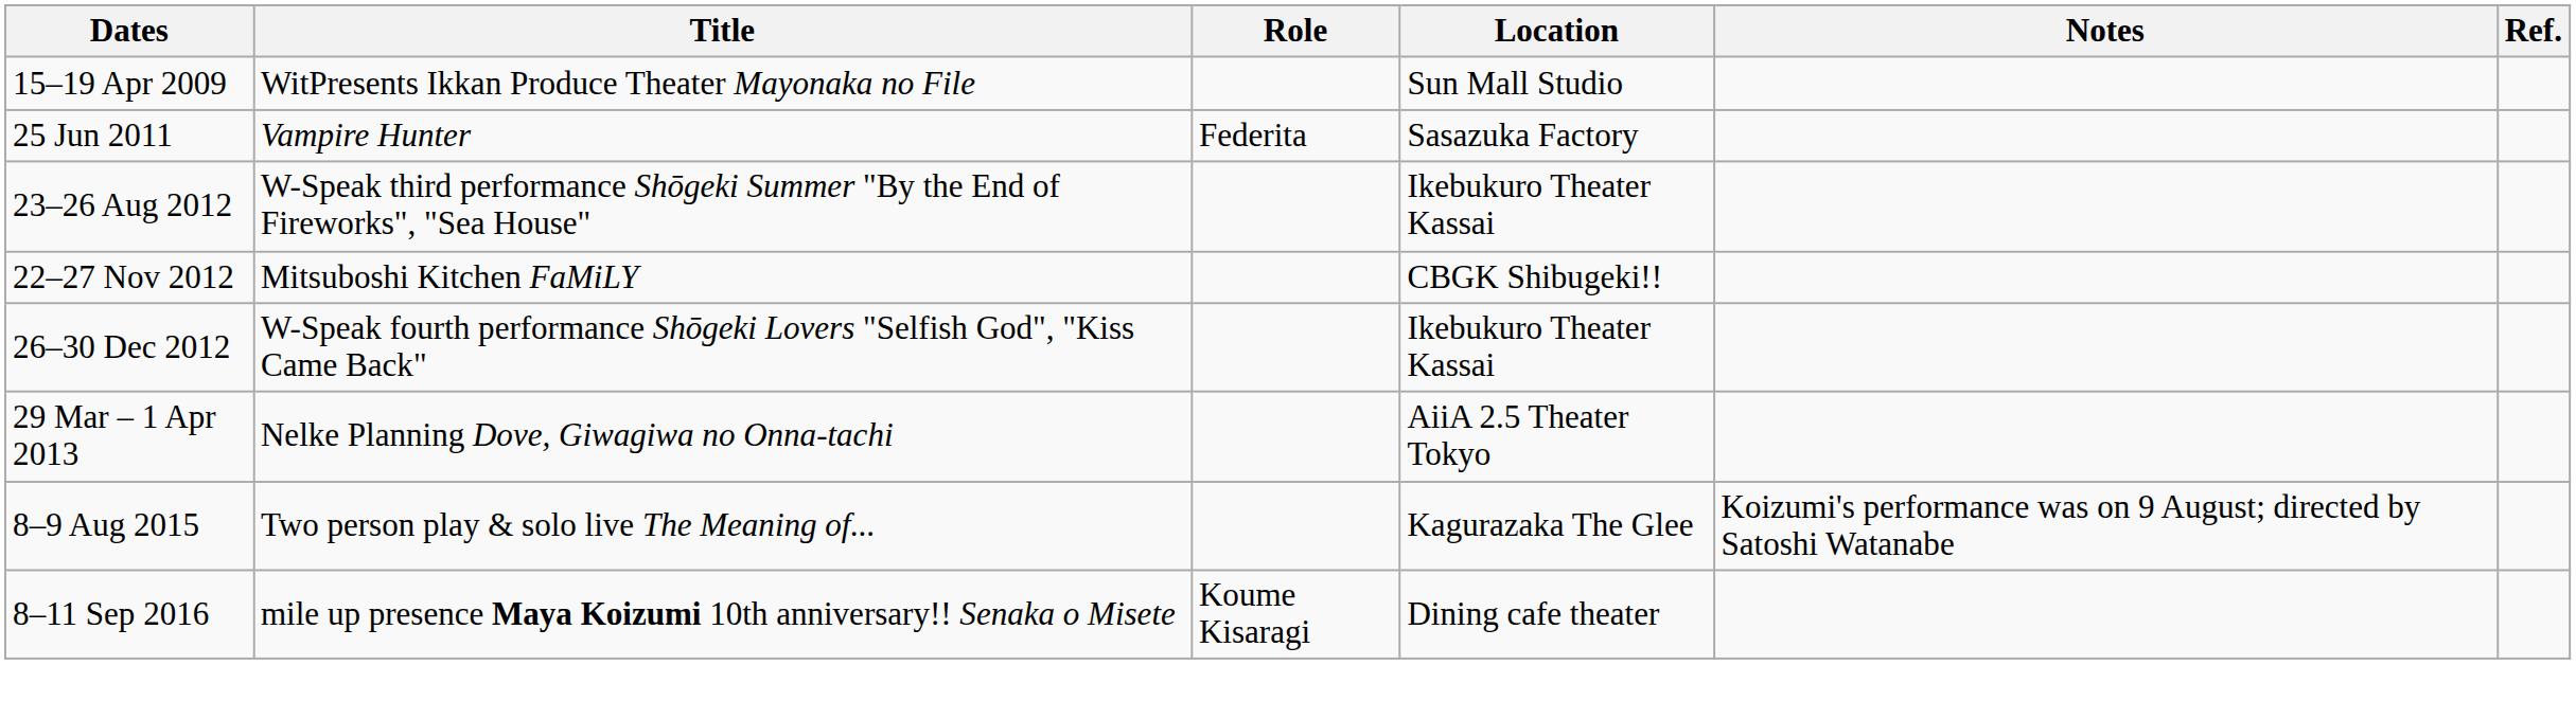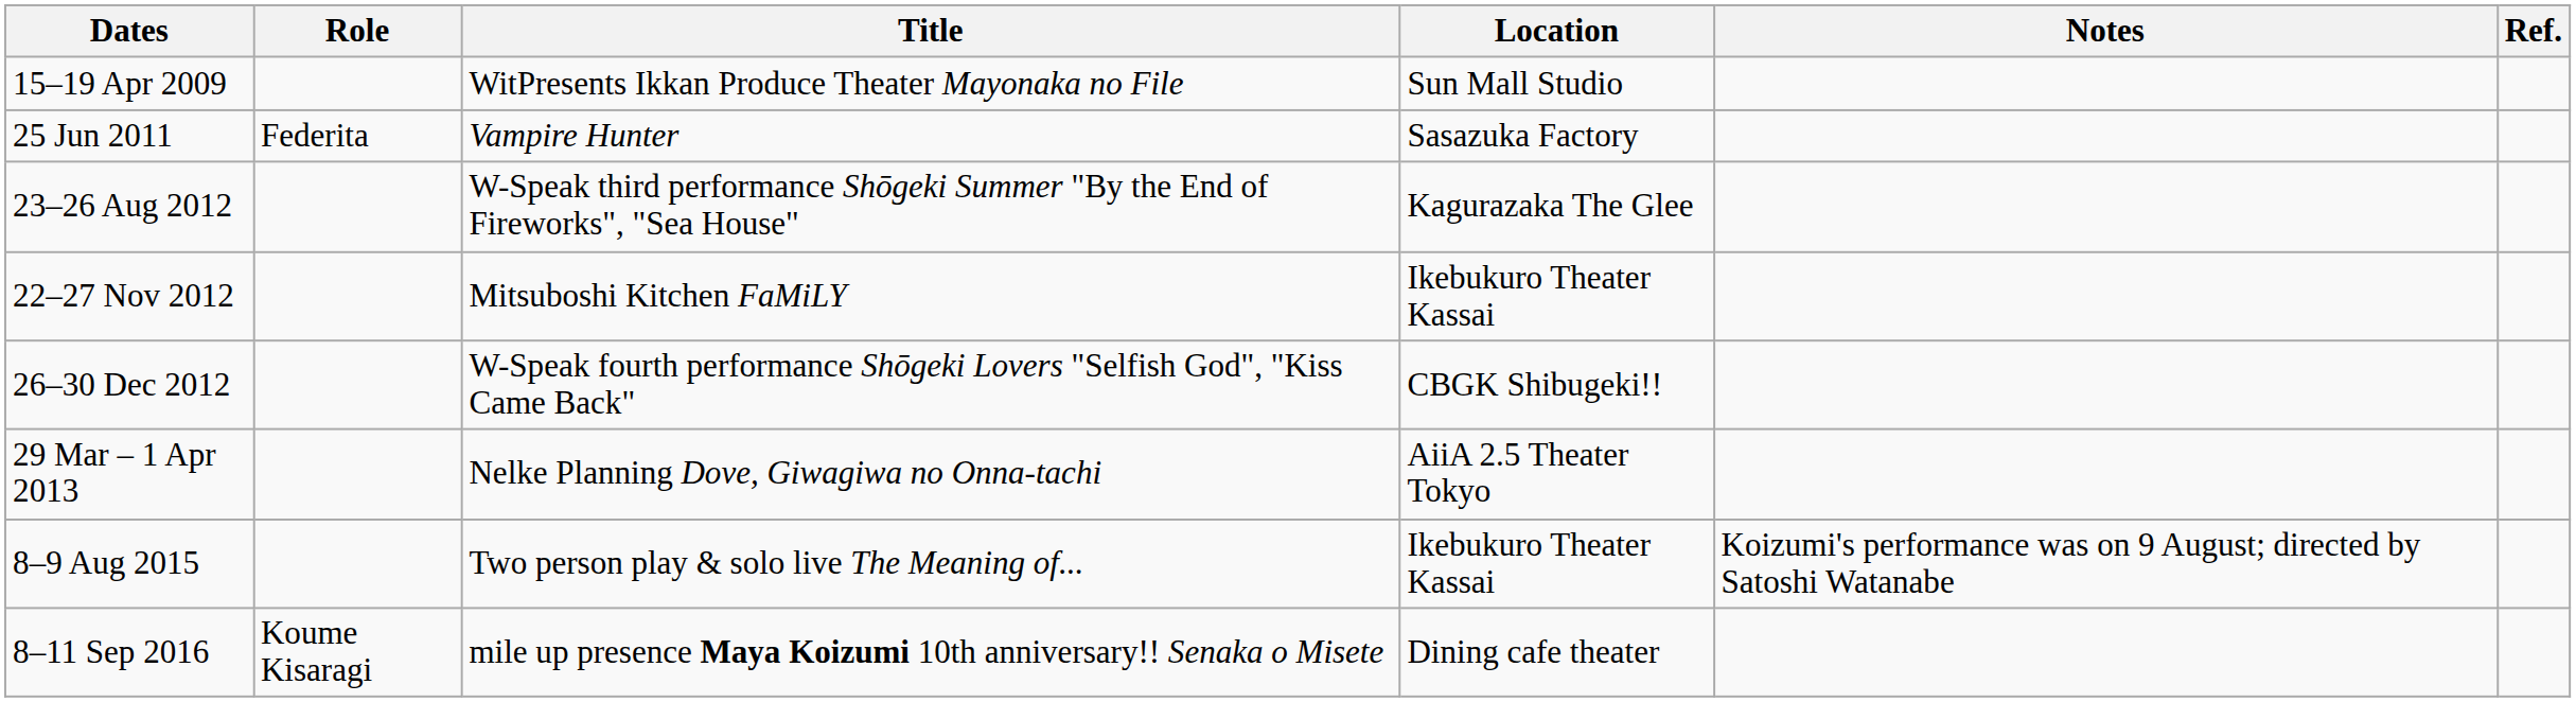columns swapped: Title <-> Role
23–26 Aug 2012 | Location: Ikebukuro Theater Kassai -> Kagurazaka The Glee
22–27 Nov 2012 | Location: CBGK Shibugeki!! -> Ikebukuro Theater Kassai
26–30 Dec 2012 | Location: Ikebukuro Theater Kassai -> CBGK Shibugeki!!
8–9 Aug 2015 | Location: Kagurazaka The Glee -> Ikebukuro Theater Kassai
